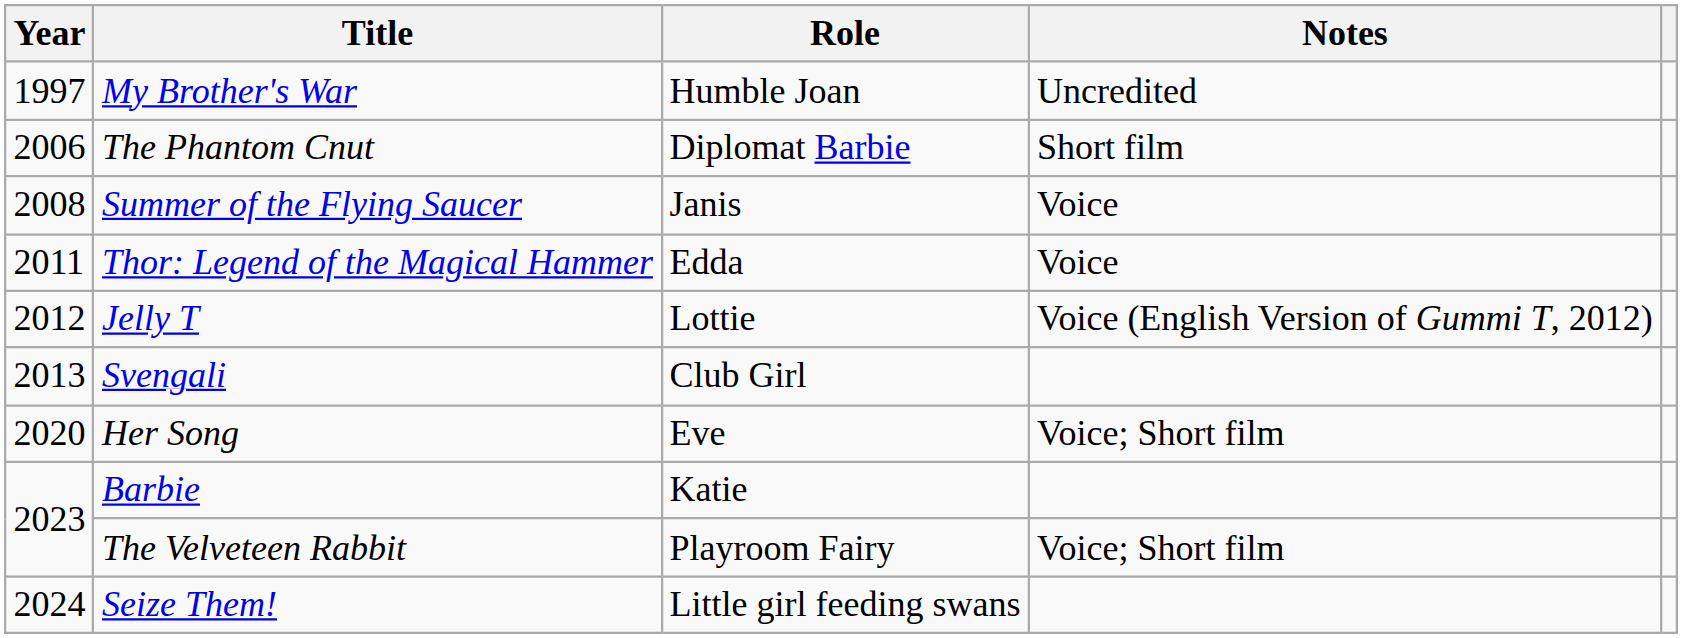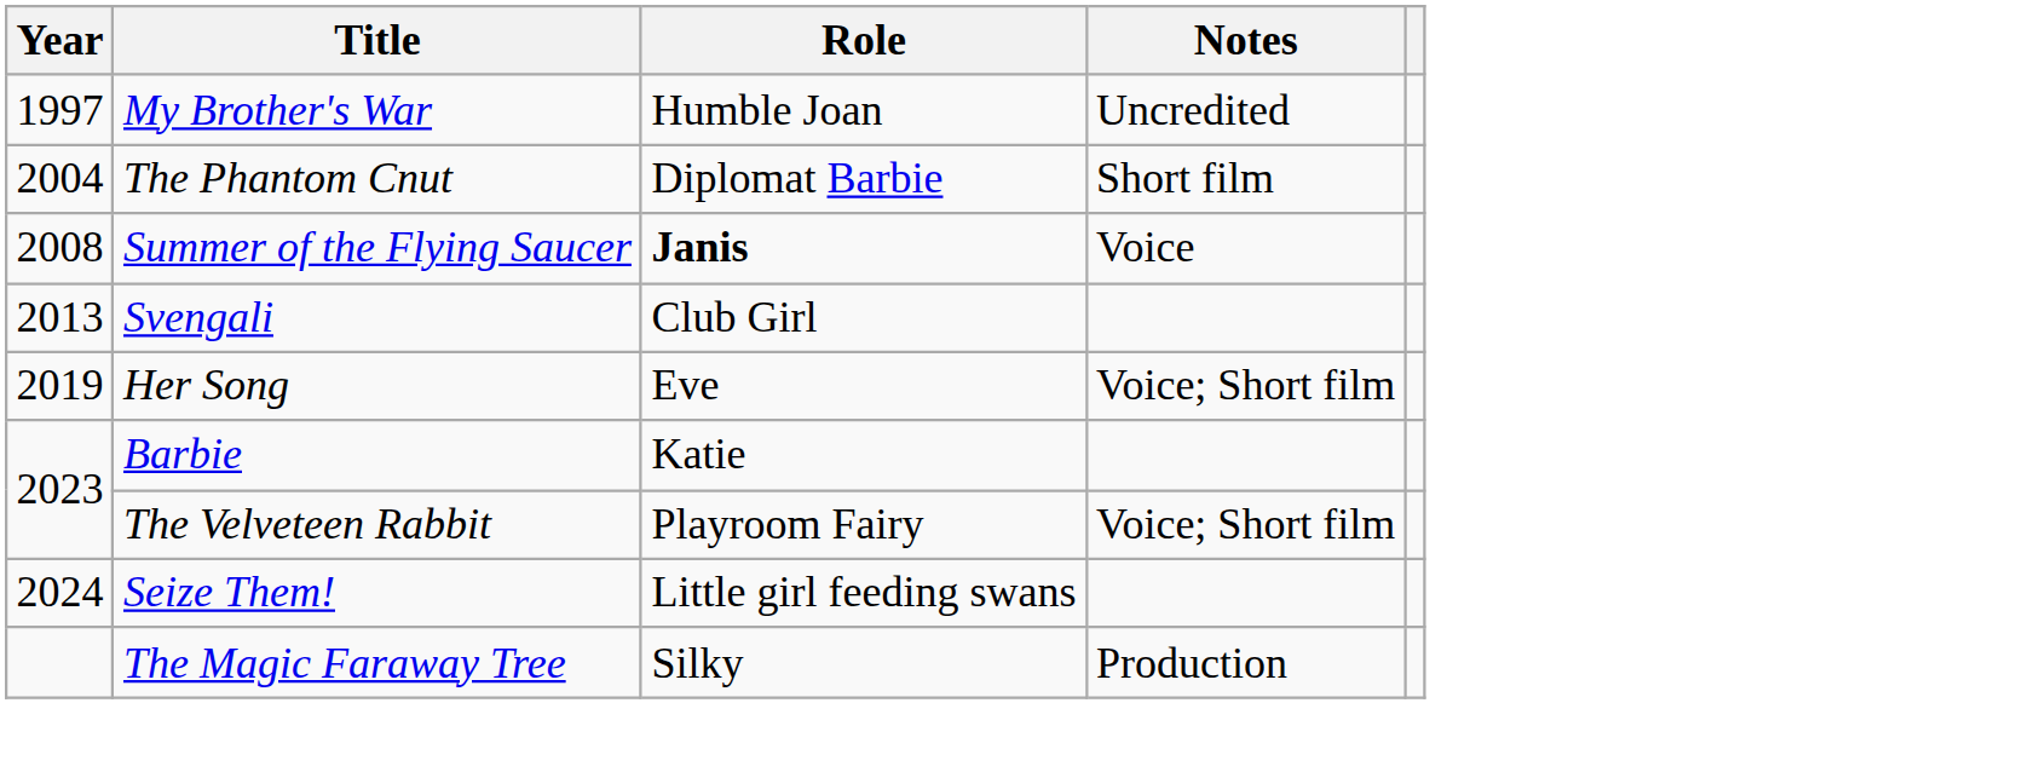The Phantom Cnut | Year: 2006 -> 2004
Summer of the Flying Saucer | Role: normal -> bold
- row: 2011 | Thor: Legend of the Magical Hammer | Edda | Voice
- row: 2012 | Jelly T | Lottie | Voice (English Version of Gummi T, 2012)
Her Song | Year: 2020 -> 2019
+ row: The Magic Faraway Tree | Silky | Production
